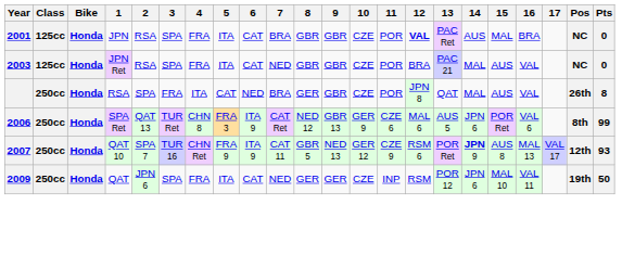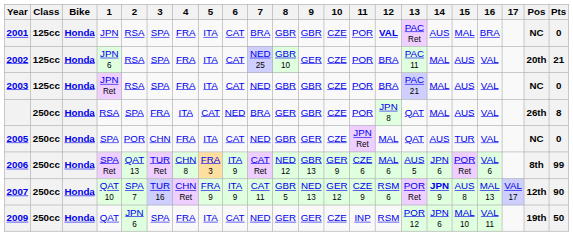+ row: 2002 | 125cc | Honda | JPN 6 | RSA | SPA | FRA | ITA | CAT | NED 25 | GBR 10 | GER | CZE | POR | BRA | PAC 11 | MAL | AUS | VAL | 20th | 21
+ row: 2005 | 250cc | Honda | SPA | POR | CHN | FRA | ITA | CAT | NED | GBR | GER | CZE | JPN Ret | MAL | QAT | AUS | TUR | VAL | NC | 0
2007 | Pts: 93 -> 90
